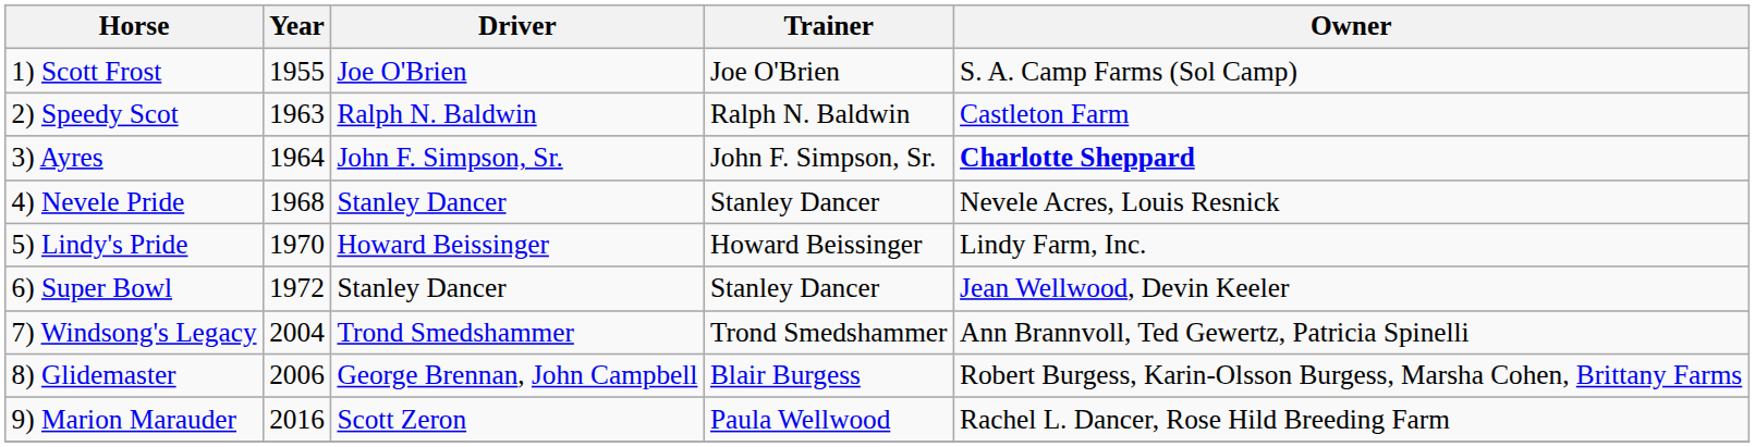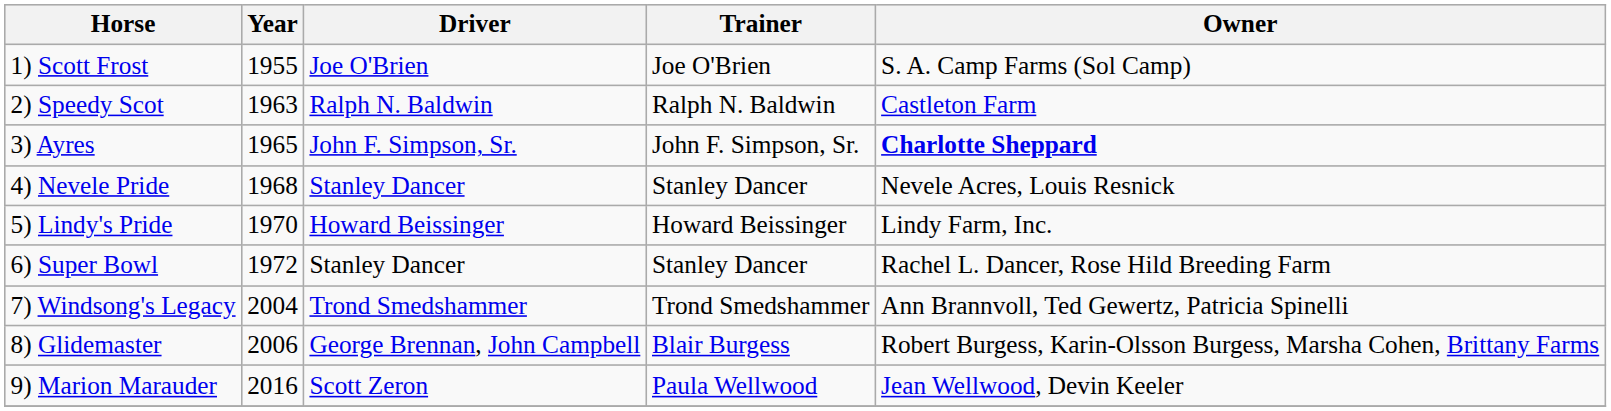3) Ayres | Year: 1964 -> 1965
6) Super Bowl | Owner: Jean Wellwood, Devin Keeler -> Rachel L. Dancer, Rose Hild Breeding Farm
9) Marion Marauder | Owner: Rachel L. Dancer, Rose Hild Breeding Farm -> Jean Wellwood, Devin Keeler
